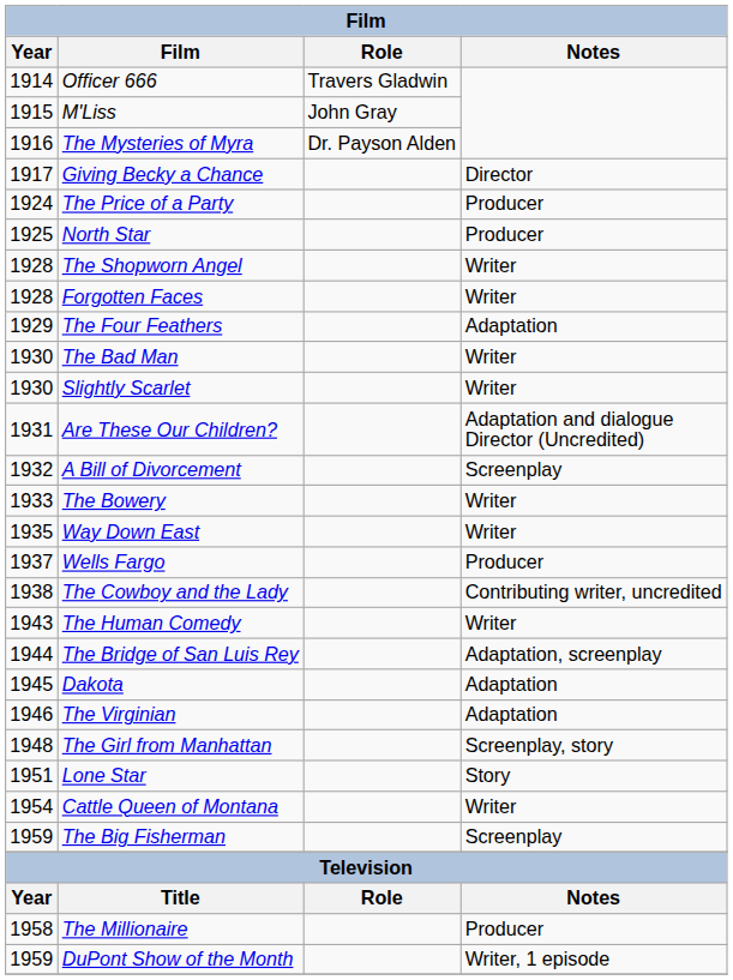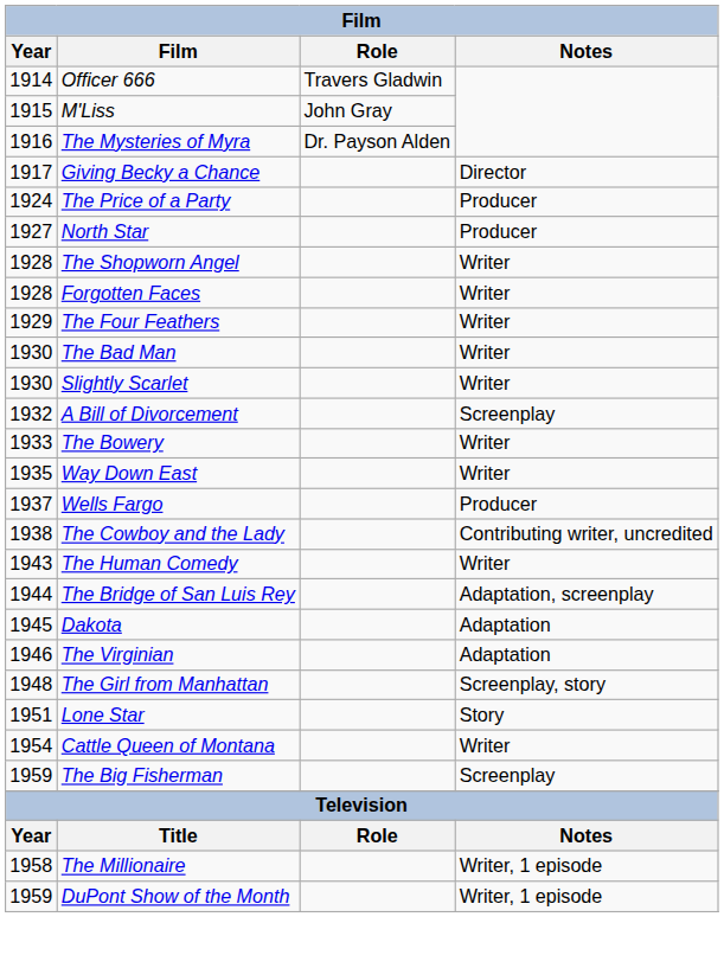North Star | Year: 1925 -> 1927
The Four Feathers | Notes: Adaptation -> Writer
- row: 1931 | Are These Our Children? | Adaptation and dialogue Director (Uncredited)
The Millionaire | Notes: Producer -> Writer, 1 episode
